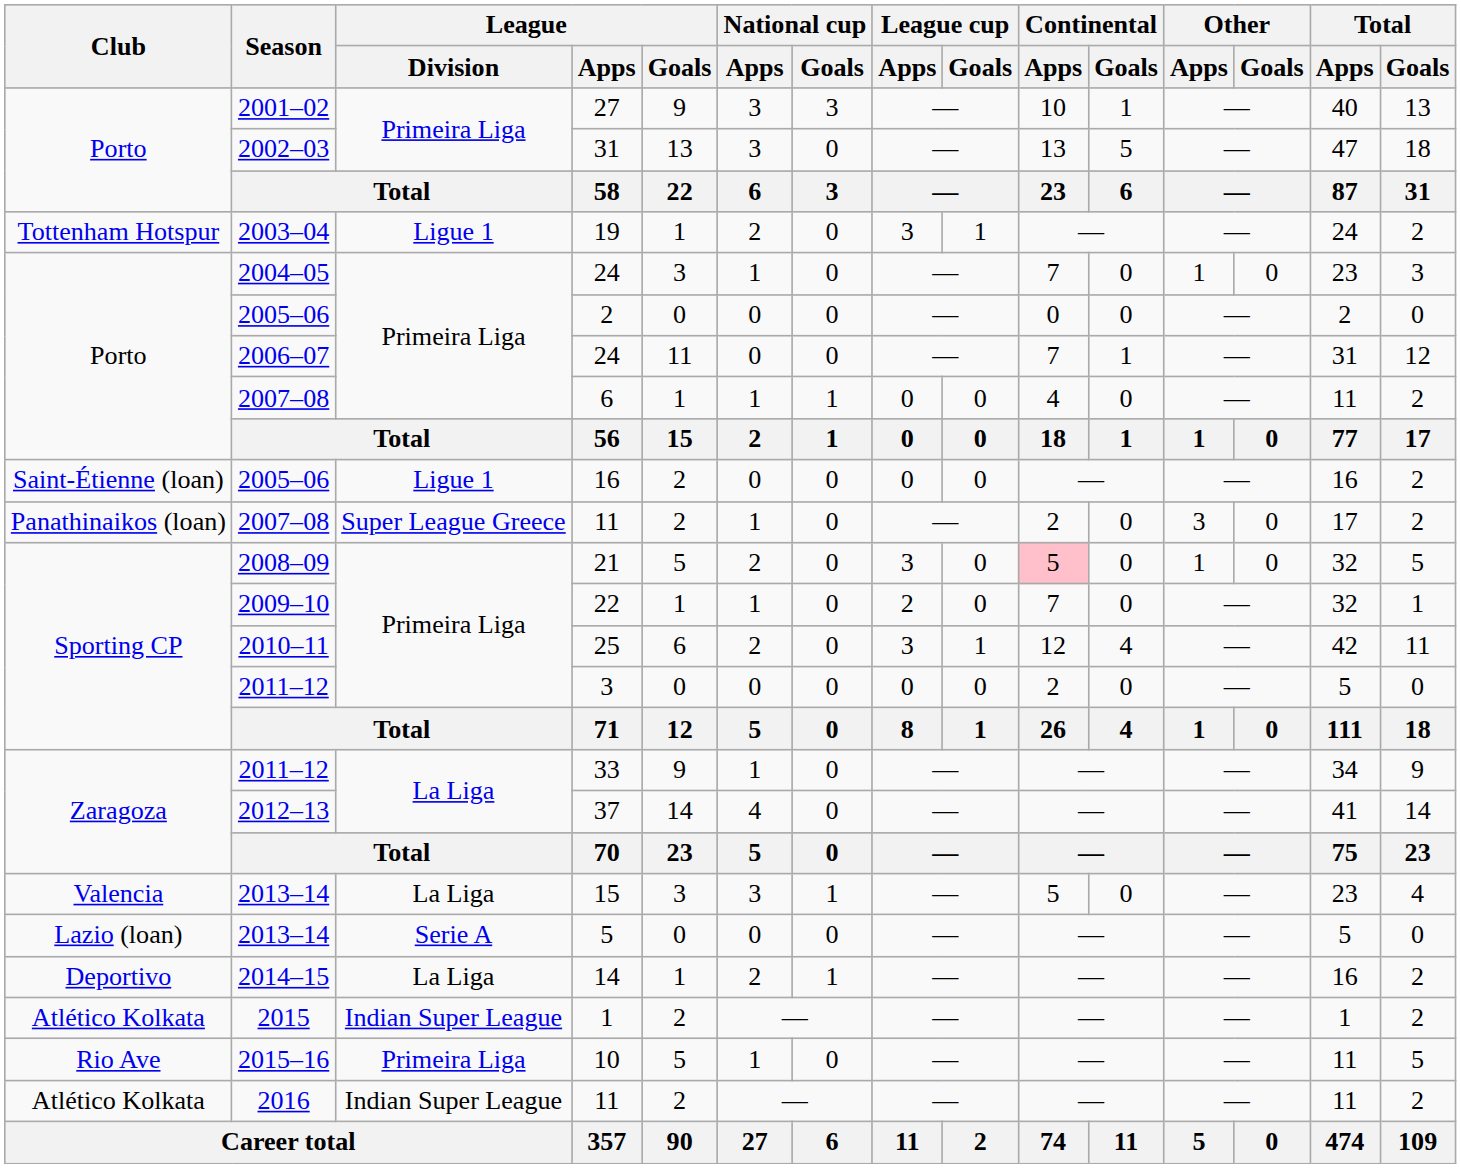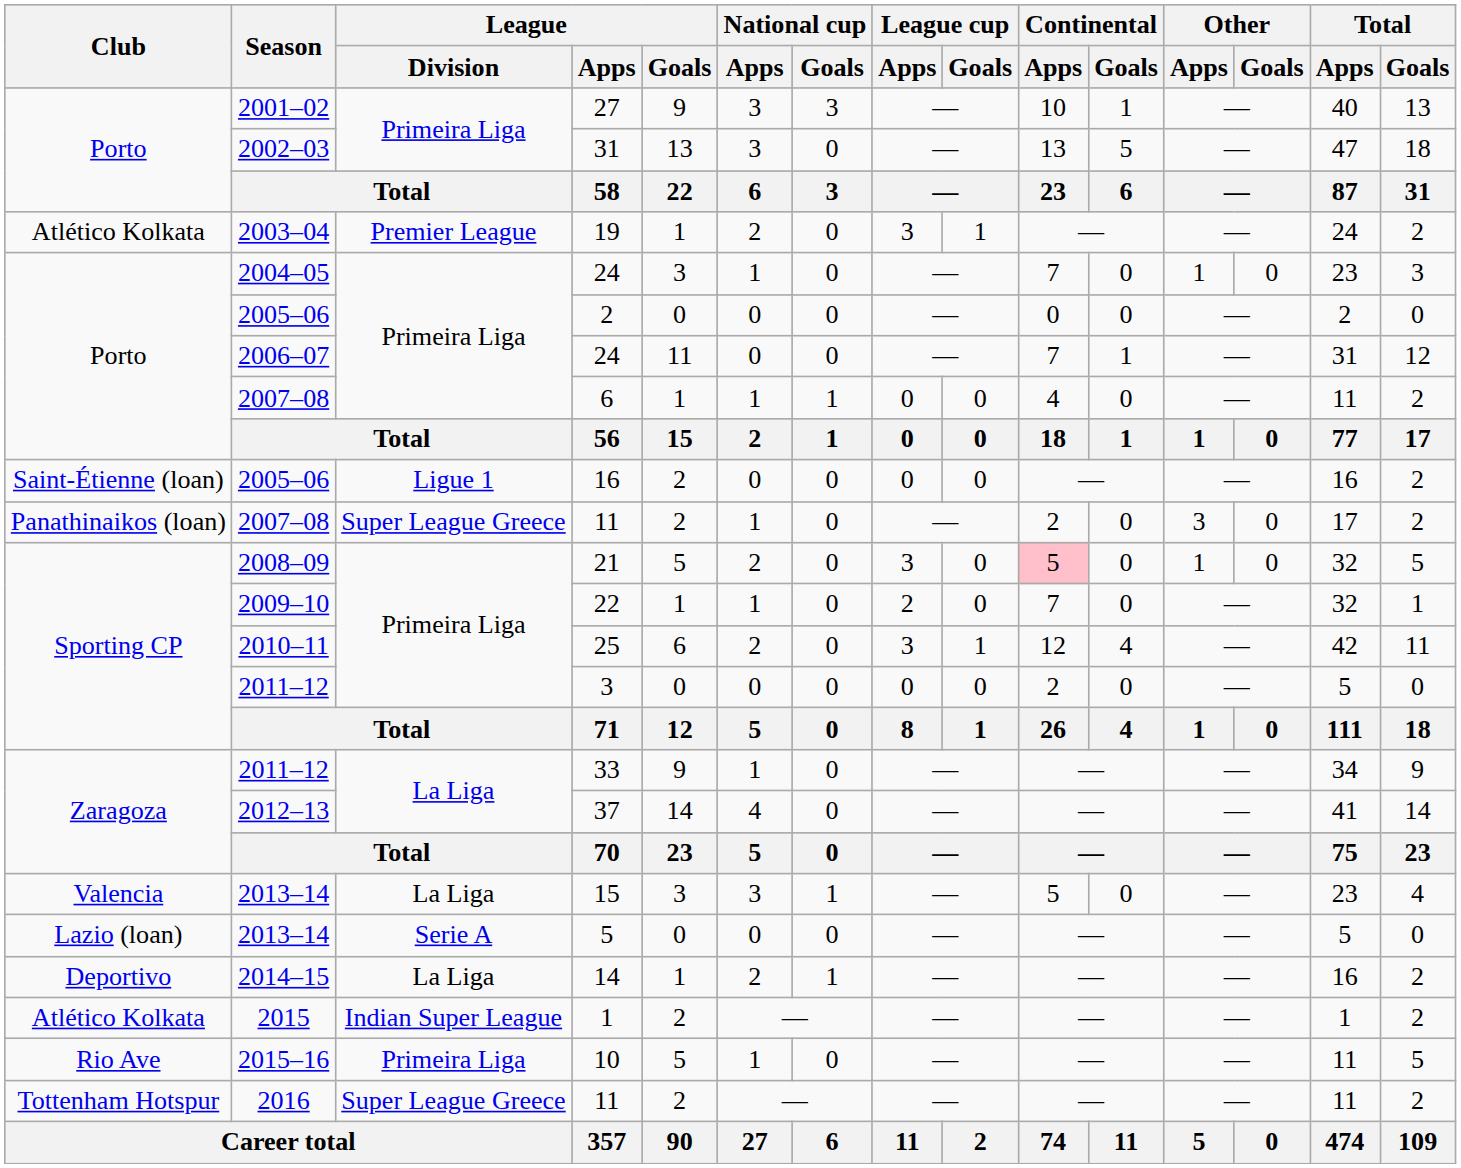19 | Club: Tottenham Hotspur -> Atlético Kolkata
19 | League / Division: Ligue 1 -> Premier League
2016 / 11 | Club: Atlético Kolkata -> Tottenham Hotspur
2016 / 11 | League / Division: Indian Super League -> Super League Greece
